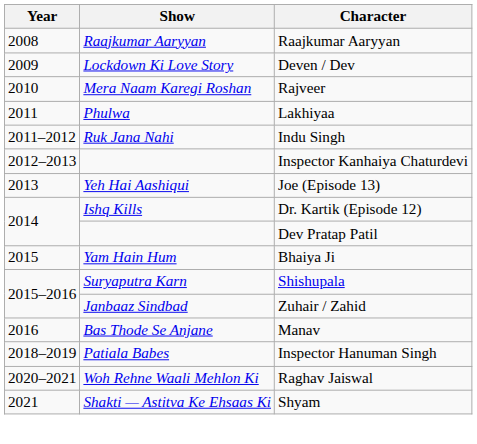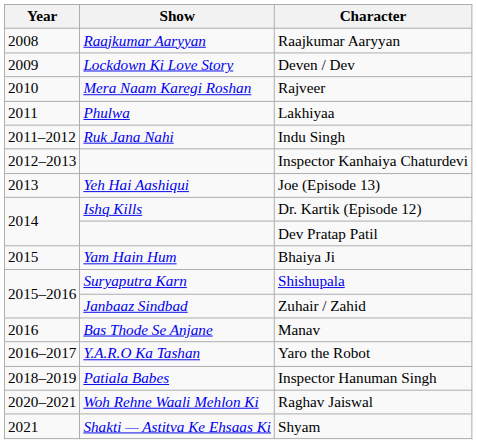+ row: 2016–2017 | Y.A.R.O Ka Tashan | Yaro the Robot
